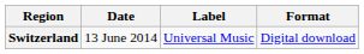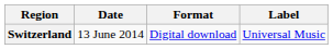columns swapped: Format <-> Label
